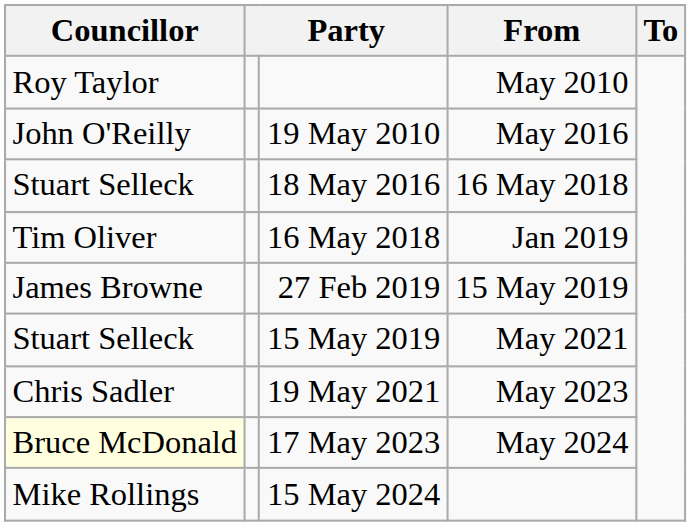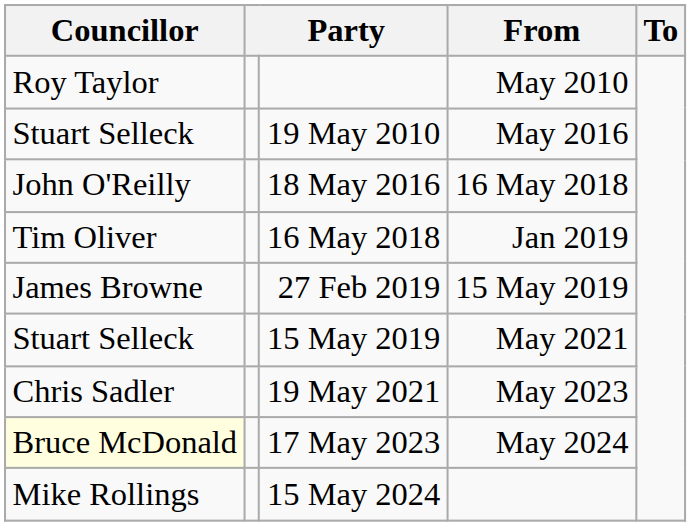19 May 2010 | Councillor: John O'Reilly -> Stuart Selleck
18 May 2016 | Councillor: Stuart Selleck -> John O'Reilly
